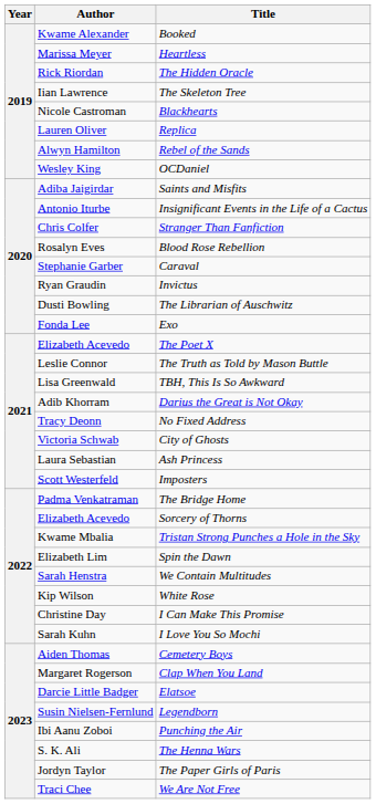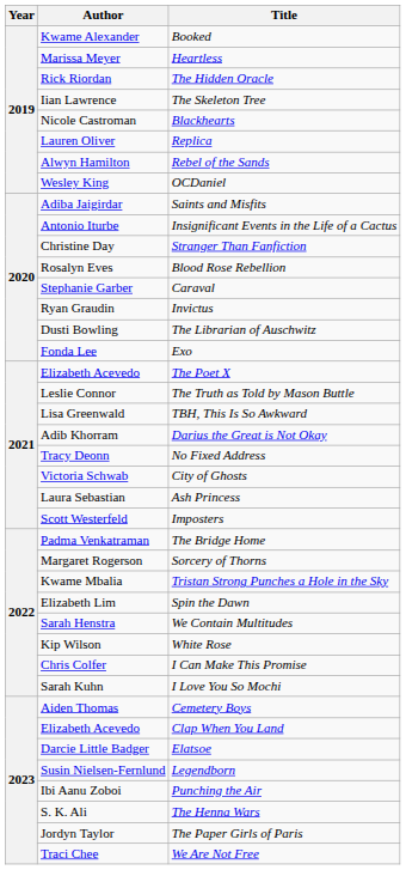Stranger Than Fanfiction | Author: Chris Colfer -> Christine Day
Sorcery of Thorns | Author: Elizabeth Acevedo -> Margaret Rogerson
I Can Make This Promise | Author: Christine Day -> Chris Colfer
Clap When You Land | Author: Margaret Rogerson -> Elizabeth Acevedo
